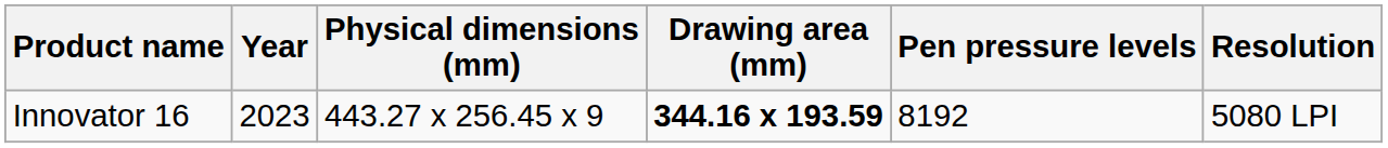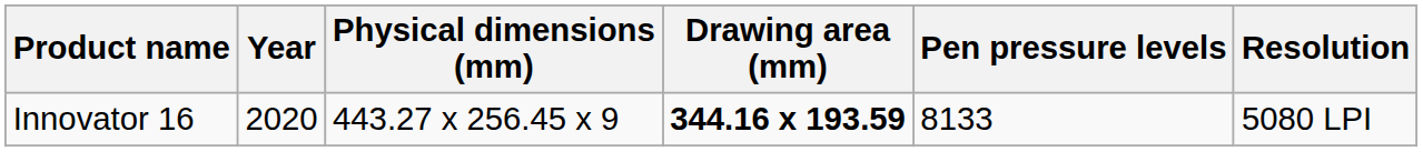Innovator 16 | Year: 2023 -> 2020
Innovator 16 | Pen pressure levels: 8192 -> 8133
